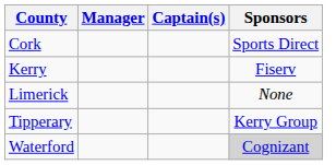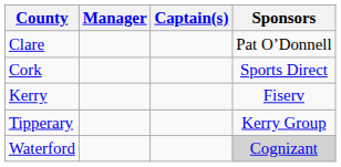+ row: Clare | Pat O’Donnell
- row: Limerick | None
